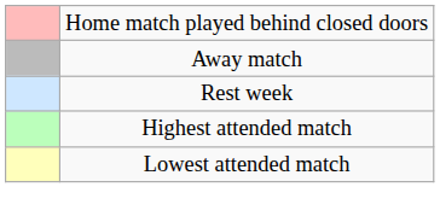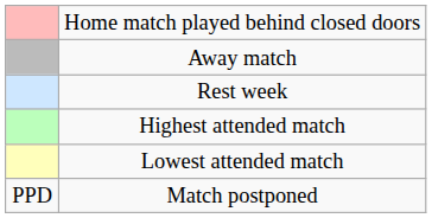+ row: PPD | Match postponed
